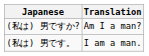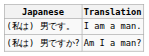rows swapped: (私は) 男です。 <-> (私は) 男ですか?
